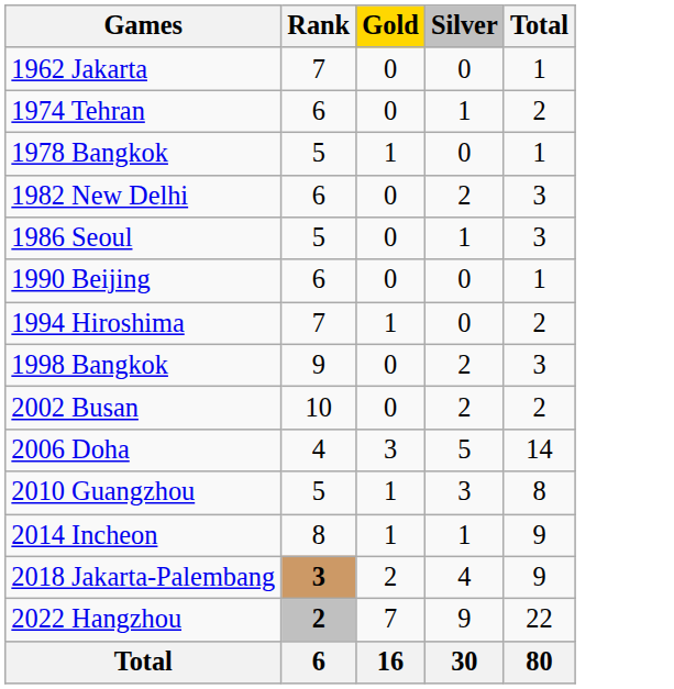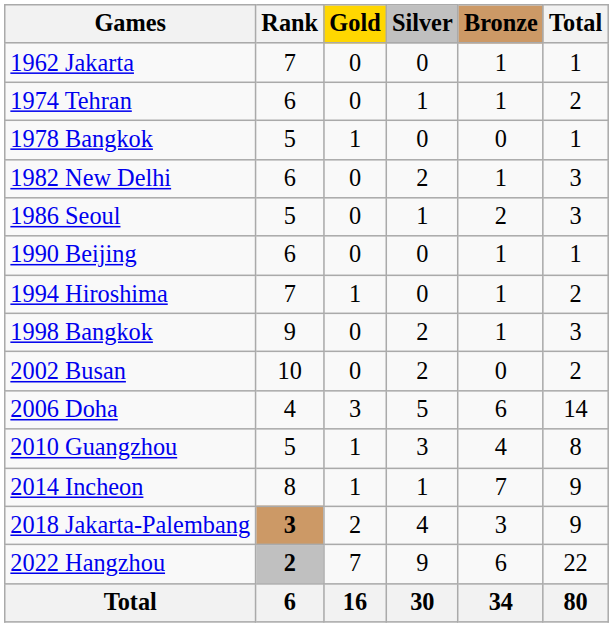+ column: Bronze | 1 | 1 | 0 | 1 | 2 | 1 | 1 | 1 | 0 | 6 | 4 | 7 | 3 | 6 | 34
